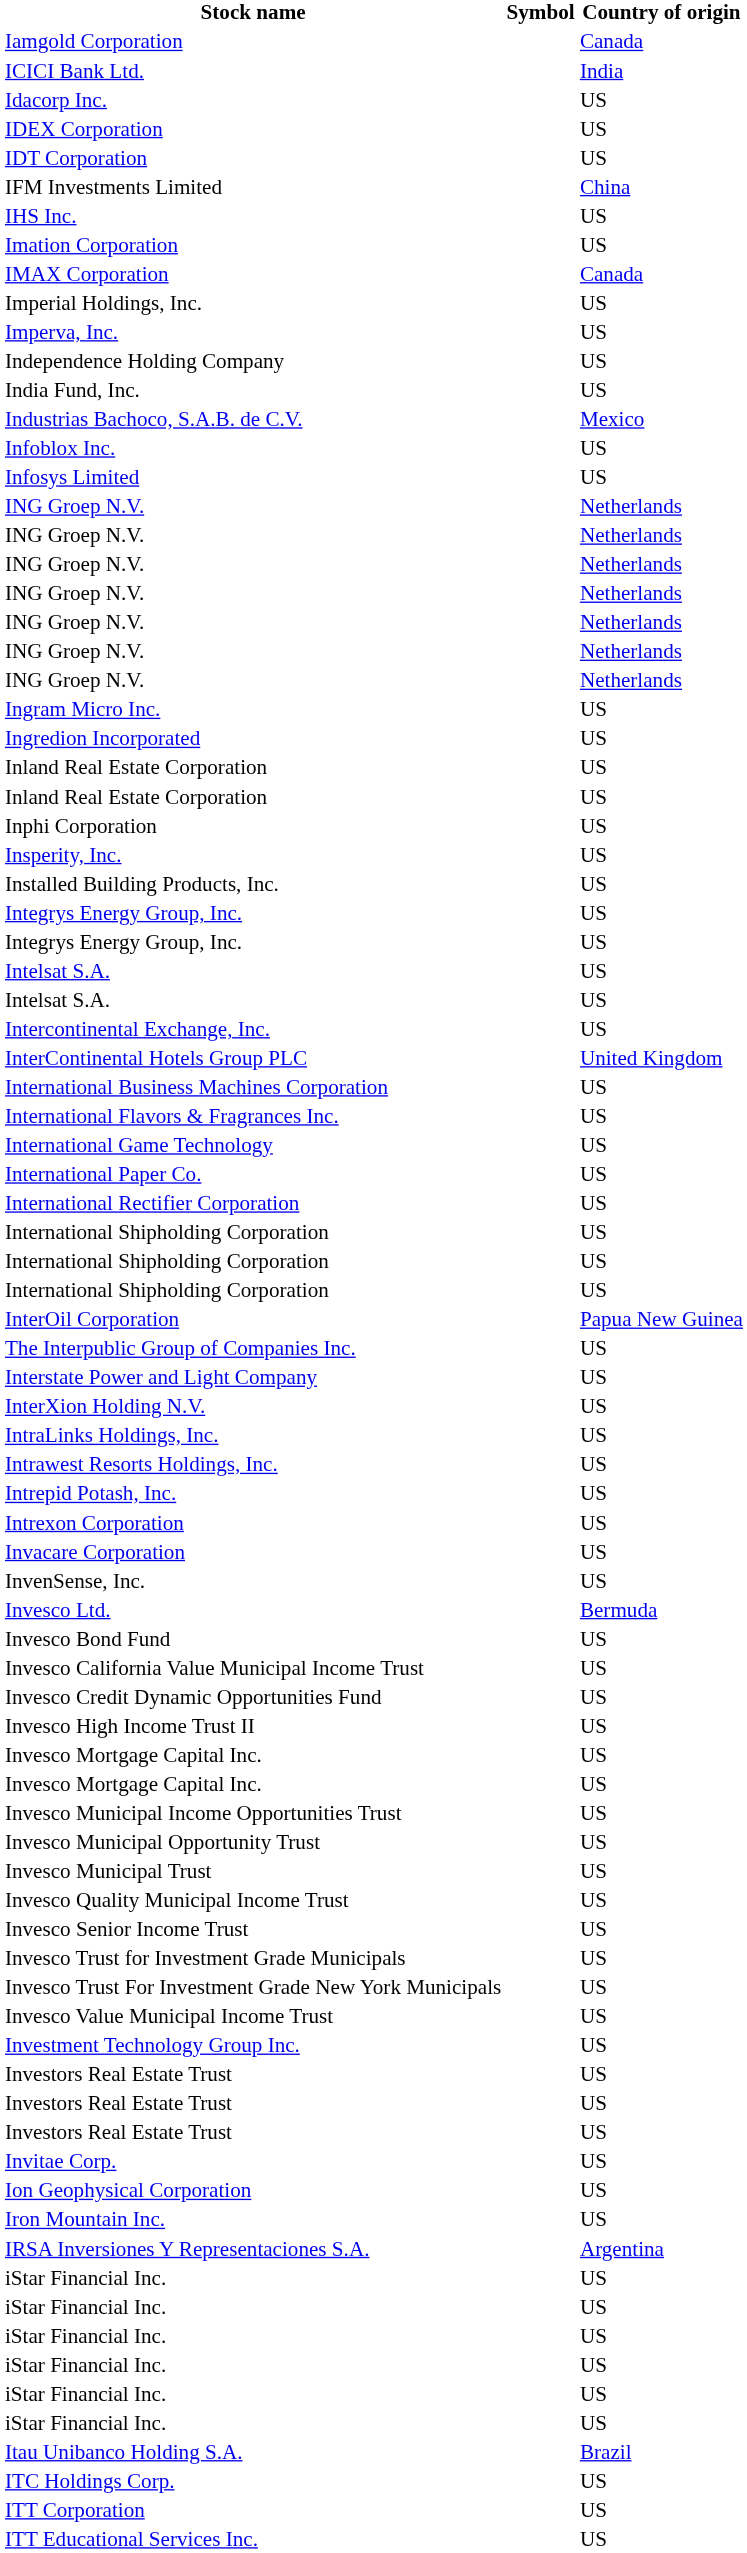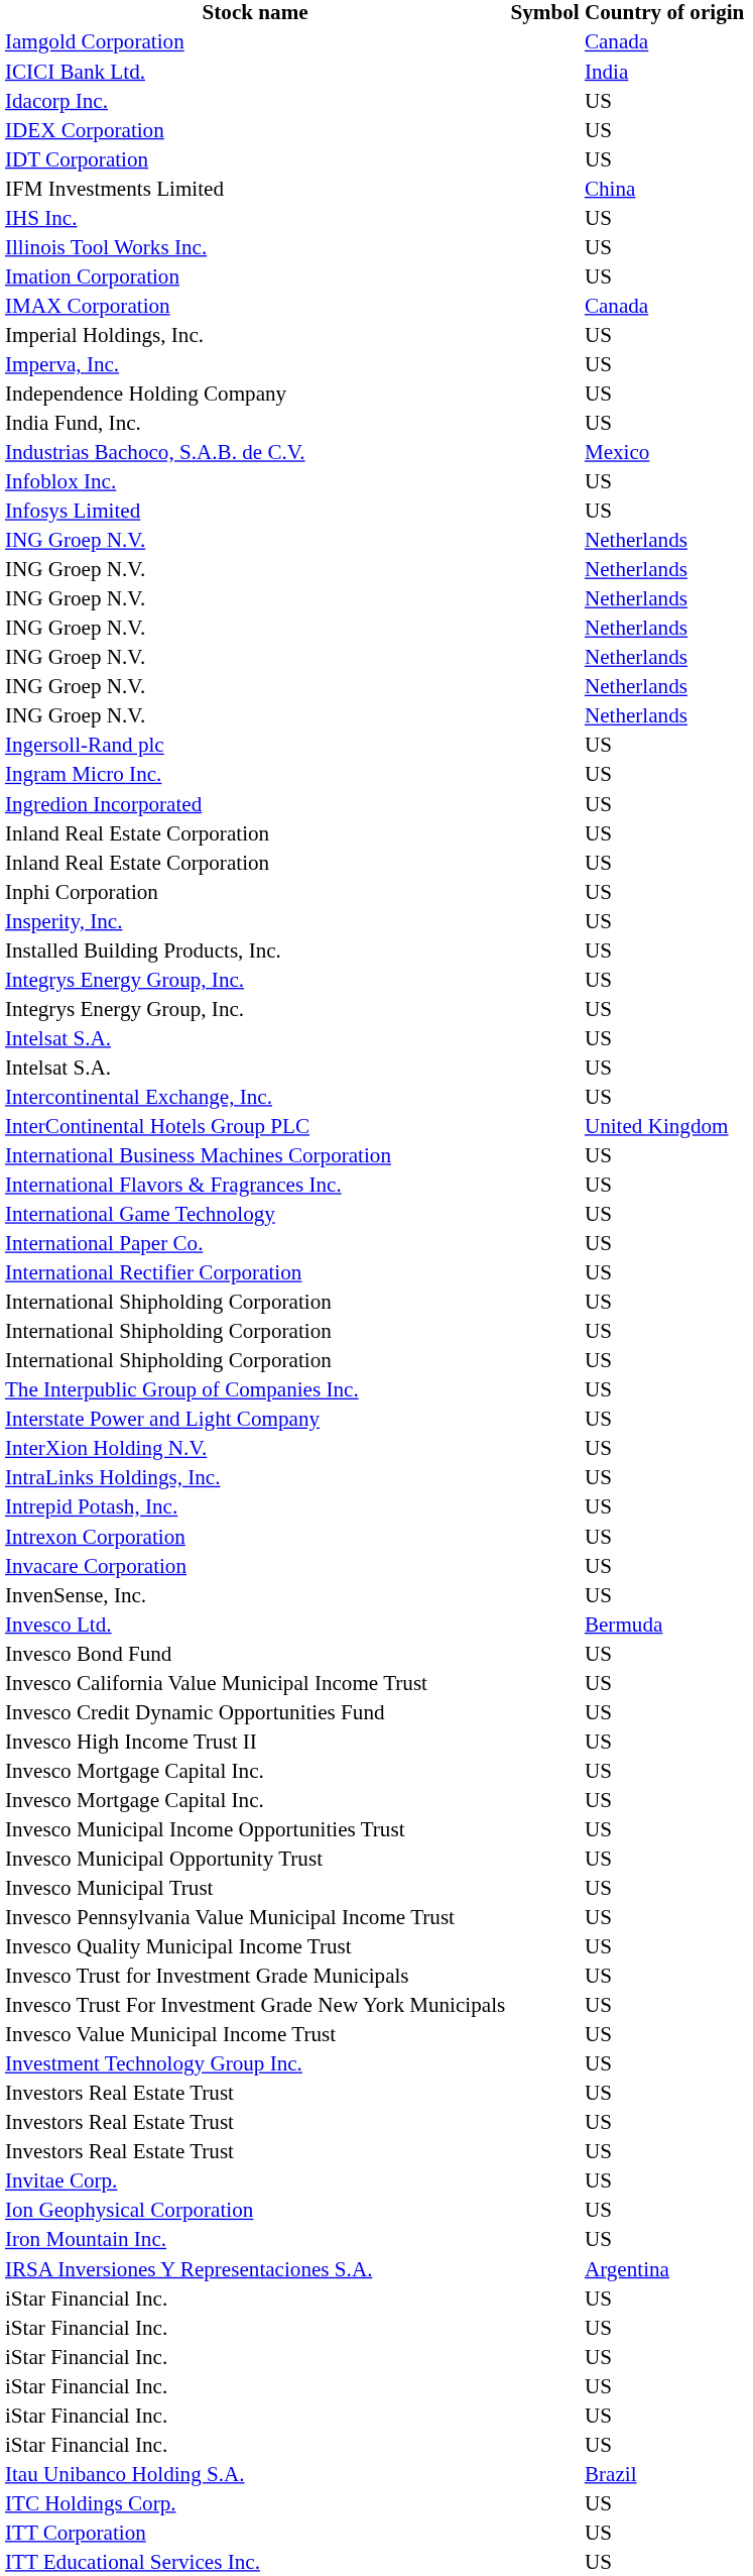+ row: Illinois Tool Works Inc. | US
+ row: Ingersoll-Rand plc | US
- row: InterOil Corporation | Papua New Guinea
- row: Intrawest Resorts Holdings, Inc. | US
+ row: Invesco Pennsylvania Value Municipal Income Trust | US
- row: Invesco Senior Income Trust | US
